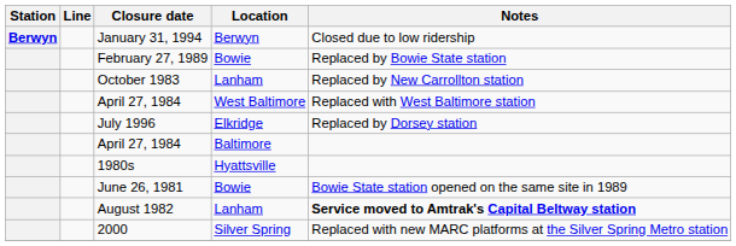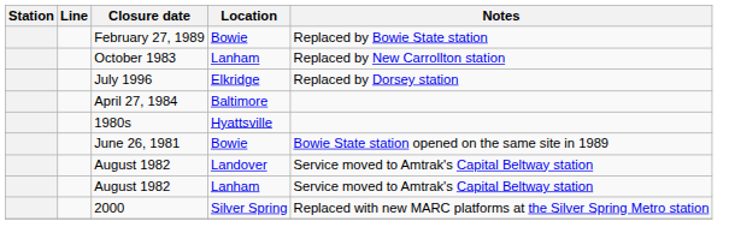- row: Berwyn | January 31, 1994 | Berwyn | Closed due to low ridership
- row: April 27, 1984 | West Baltimore | Replaced with West Baltimore station
+ row: August 1982 | Landover | Service moved to Amtrak's Capital Beltway station
August 1982 / Lanham | Notes: bold -> normal
